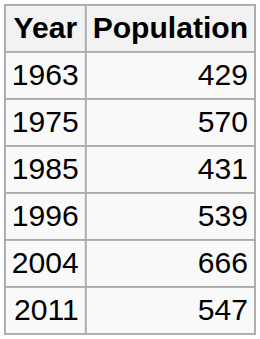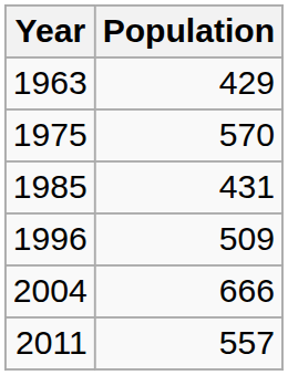1996 | Population: 539 -> 509
2011 | Population: 547 -> 557
